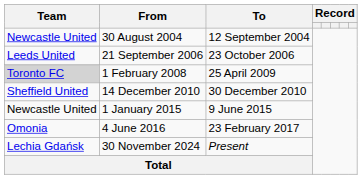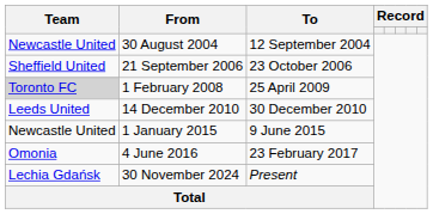21 September 2006 | Team: Leeds United -> Sheffield United
14 December 2010 | Team: Sheffield United -> Leeds United
